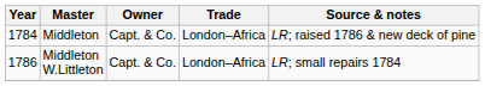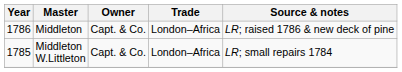Middleton | Year: 1784 -> 1786
Middleton W.Littleton | Year: 1786 -> 1785
